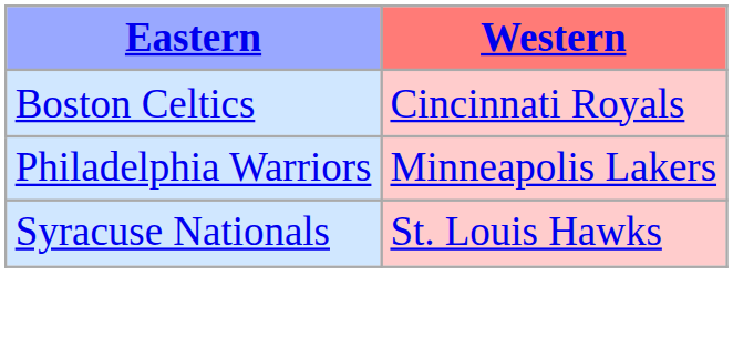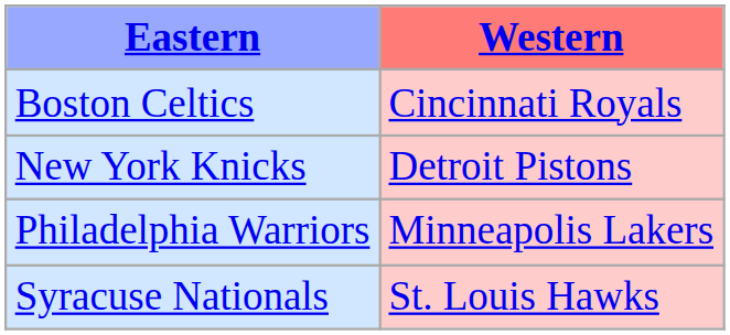+ row: New York Knicks | Detroit Pistons
